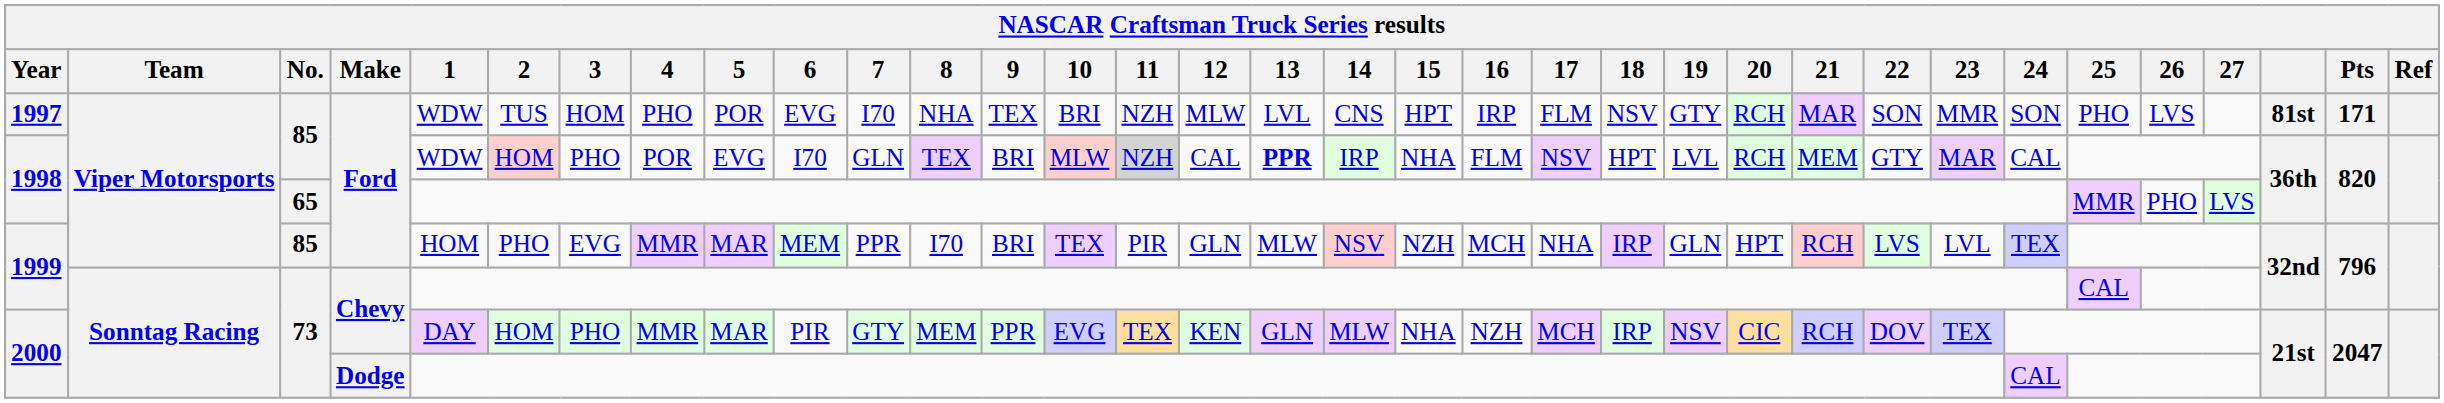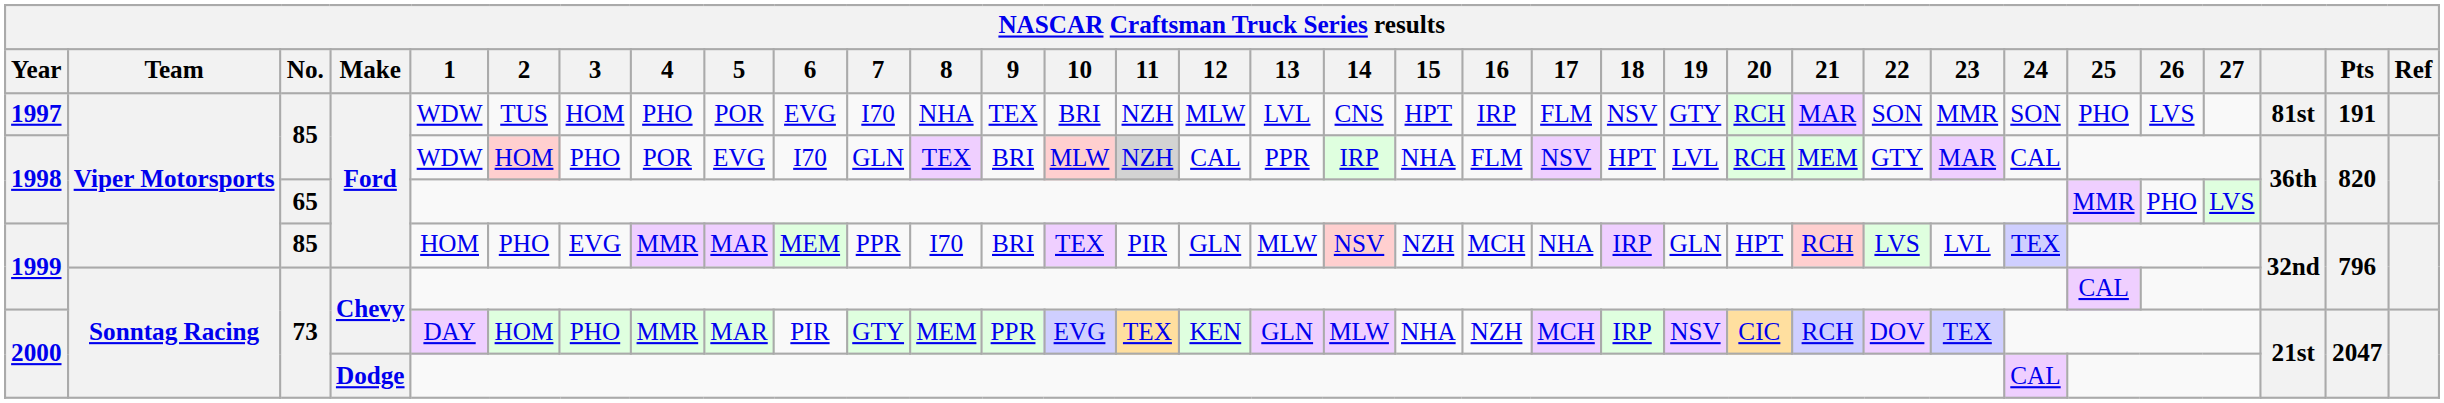1997 | Pts: 171 -> 191
1998 / 85 | 13: bold -> normal
